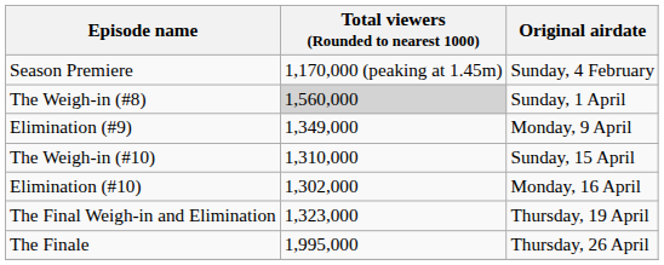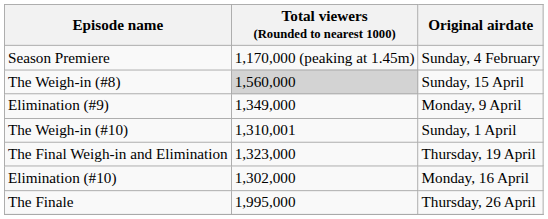The Weigh-in (#8) | Original airdate: Sunday, 1 April -> Sunday, 15 April
The Weigh-in (#10) | Total viewers (Rounded to nearest 1000): 1,310,000 -> 1,310,001
The Weigh-in (#10) | Original airdate: Sunday, 15 April -> Sunday, 1 April
rows swapped: Elimination (#10) <-> The Final Weigh-in and Elimination
